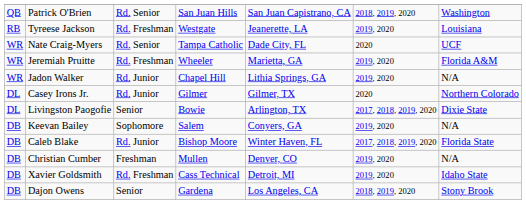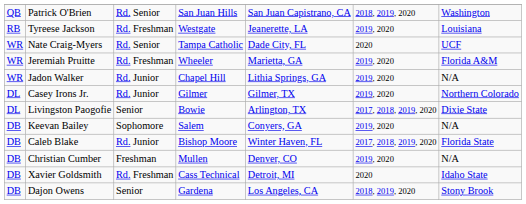Casey Irons Jr. | column 6: 2020 -> 2019, 2020
Xavier Goldsmith | column 6: 2019, 2020 -> 2020
